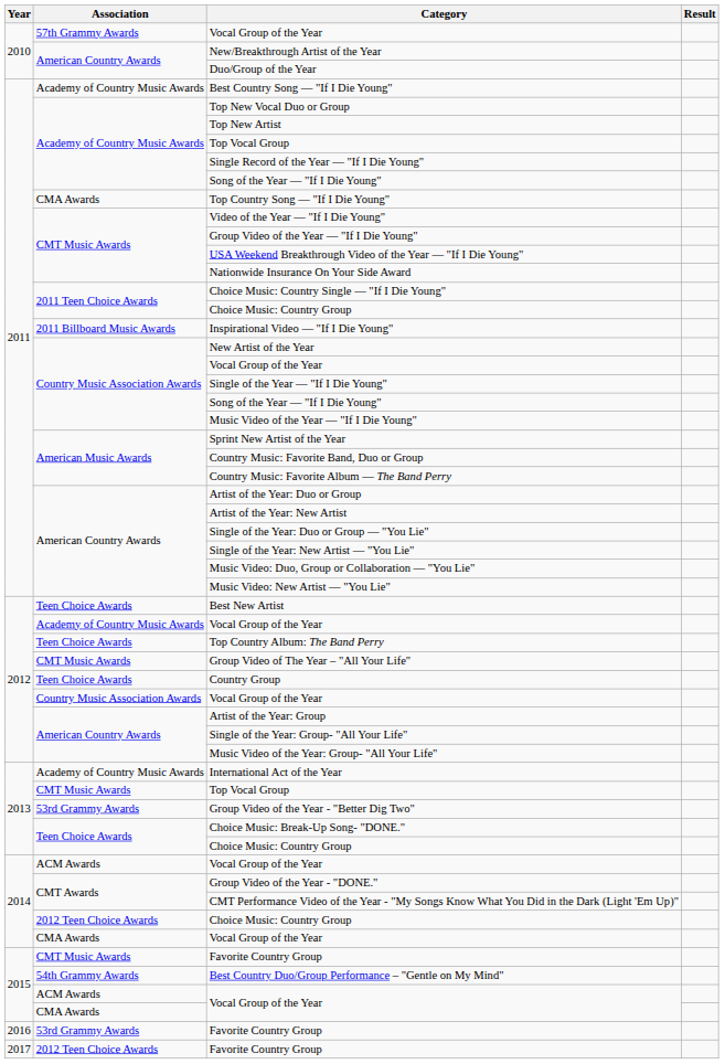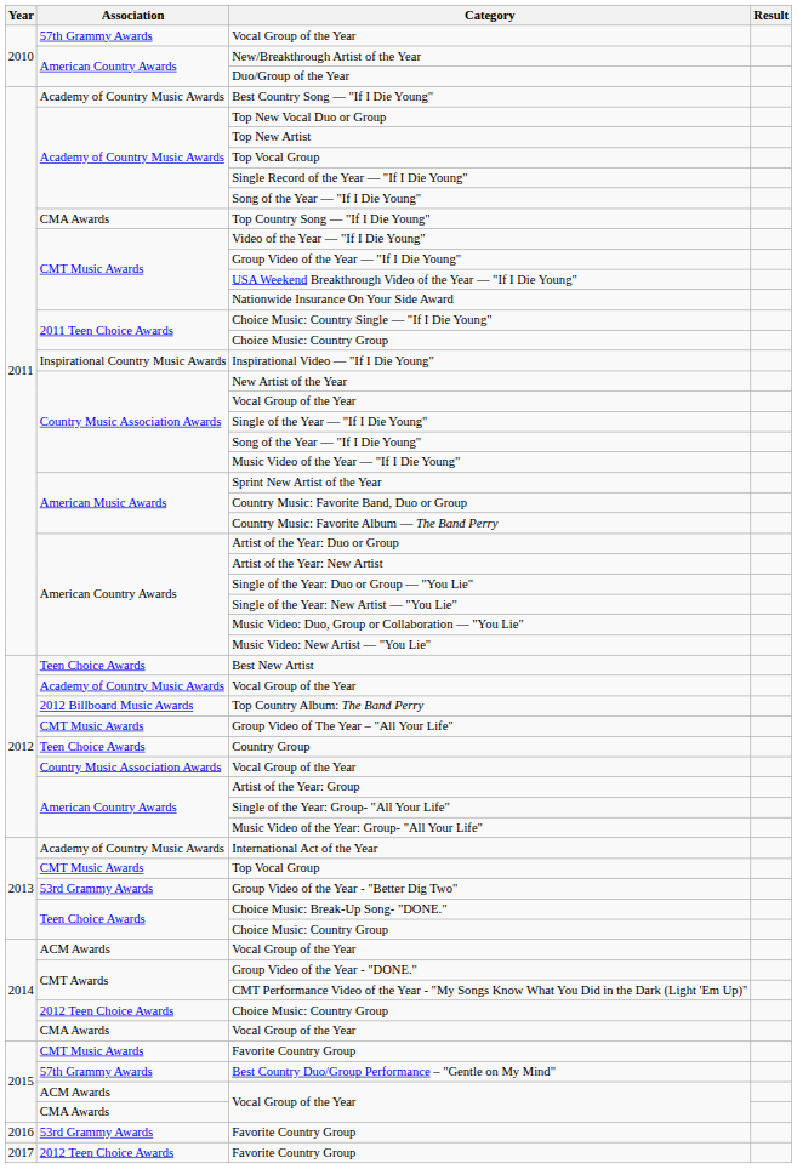Inspirational Video — "If I Die Young" | Association: 2011 Billboard Music Awards -> Inspirational Country Music Awards
Top Country Album: The Band Perry | Association: Teen Choice Awards -> 2012 Billboard Music Awards
Best Country Duo/Group Performance – "Gentle on My Mind" | Association: 54th Grammy Awards -> 57th Grammy Awards
